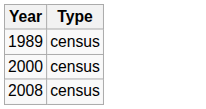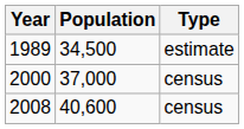+ column: Population | 34,500 | 37,000 | 40,600
1989 | Type: census -> estimate
